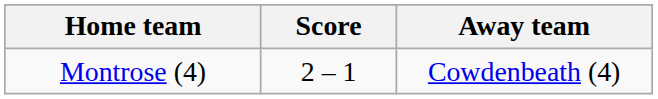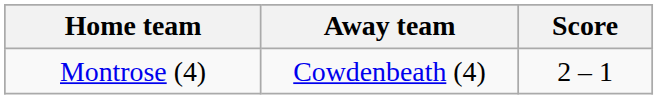columns swapped: Score <-> Away team
